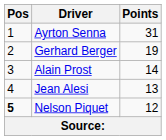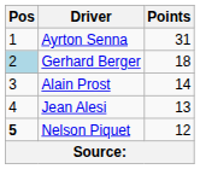Gerhard Berger | Pos: no background -> lightblue background
Gerhard Berger | Points: 19 -> 18
